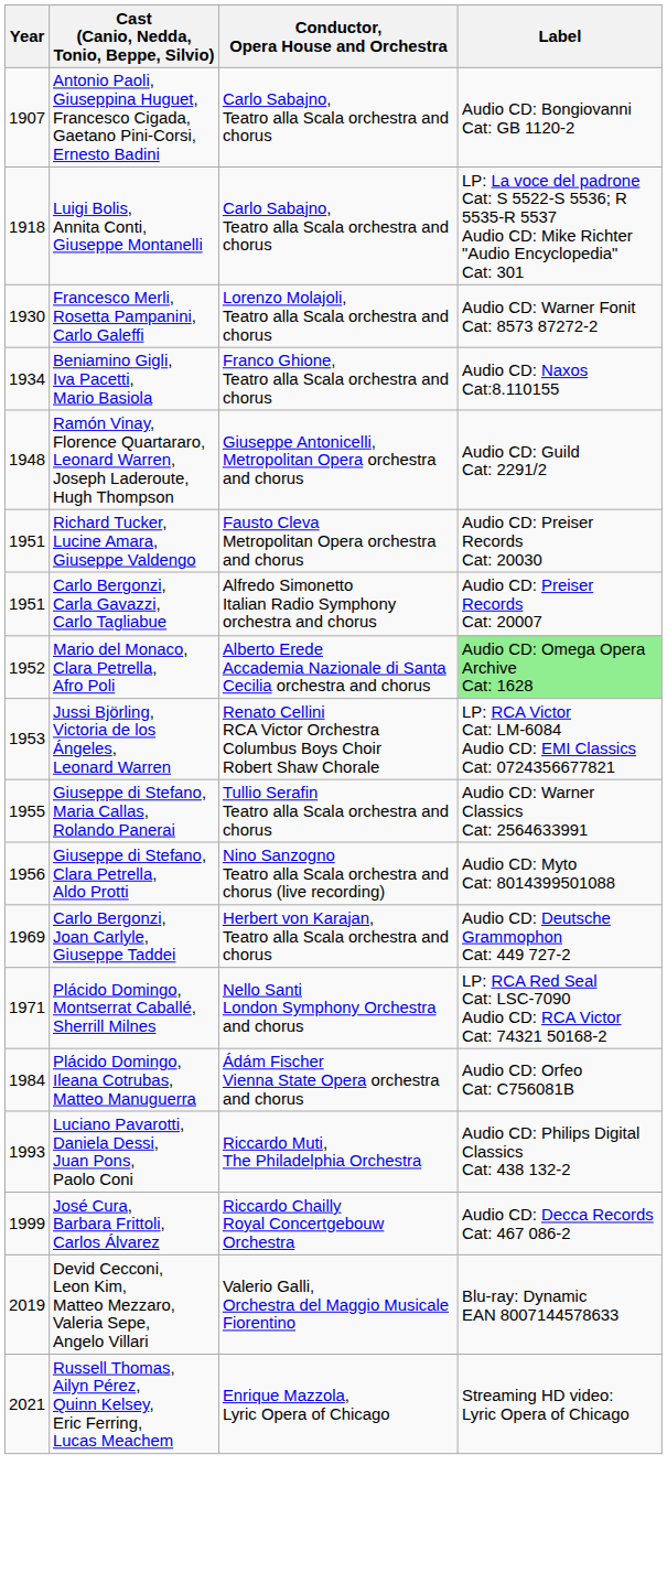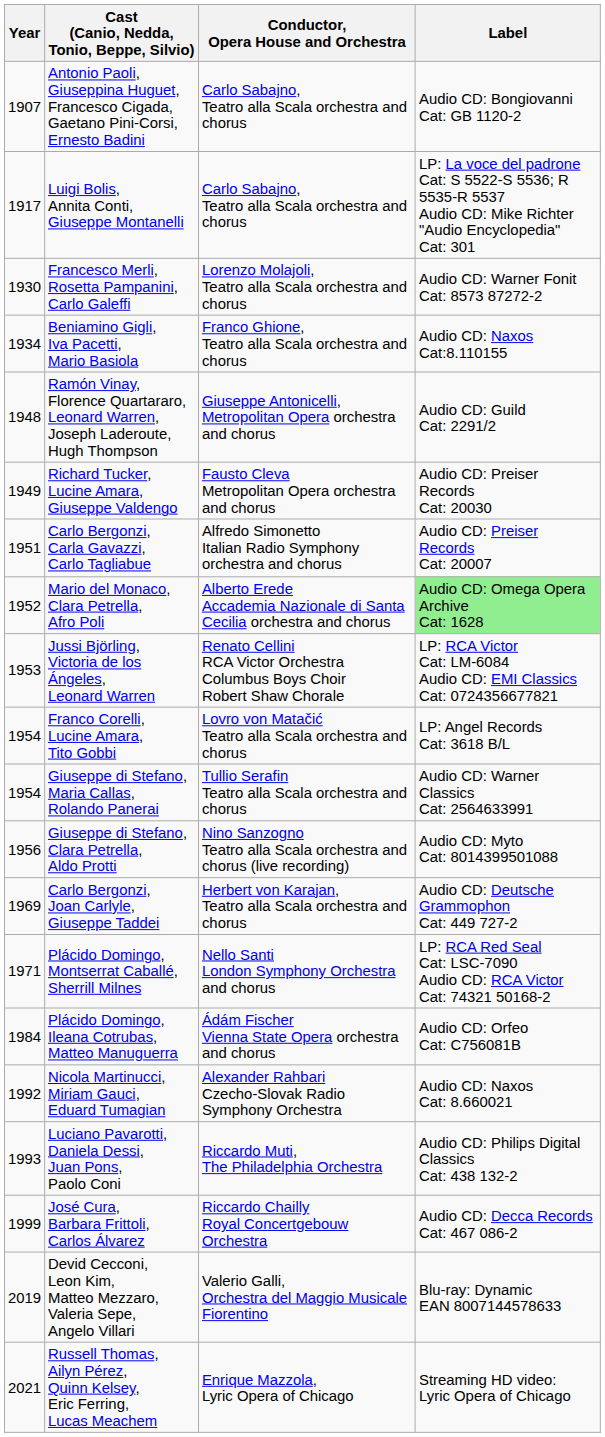Luigi Bolis, Annita Conti, Giuseppe Montanelli | Year: 1918 -> 1917
Richard Tucker, Lucine Amara, Giuseppe Valdengo | Year: 1951 -> 1949
+ row: 1954 | Franco Corelli, Lucine Amara, Tito Gobbi | Lovro von Matačić Teatro alla Scala orchestra and chorus | LP: Angel Records Cat: 3618 B/L
Giuseppe di Stefano, Maria Callas, Rolando Panerai | Year: 1955 -> 1954
+ row: 1992 | Nicola Martinucci, Miriam Gauci, Eduard Tumagian | Alexander Rahbari Czecho-Slovak Radio Symphony Orchestra | Audio CD: Naxos Cat: 8.660021
